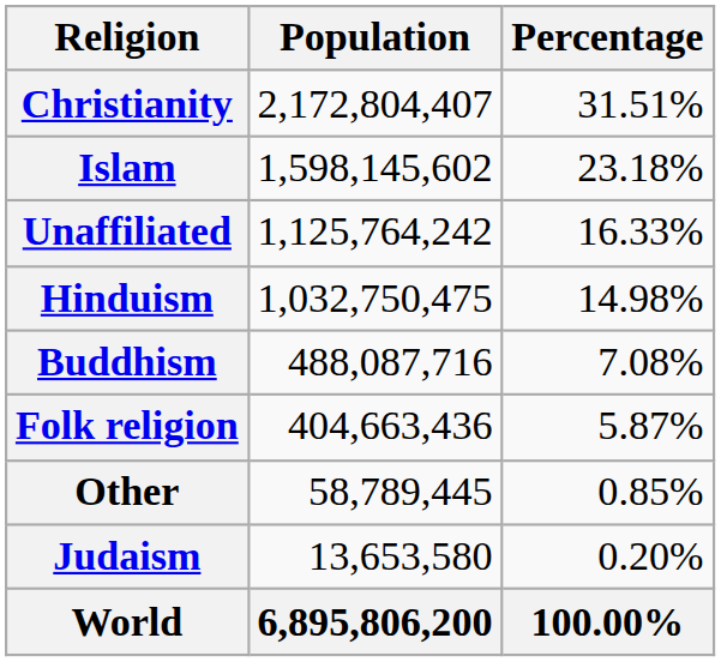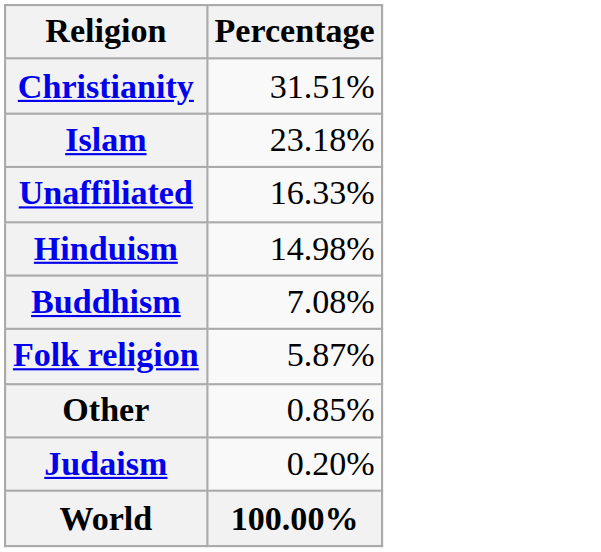- column: Population | 2,172,804,407 | 1,598,145,602 | 1,125,764,242 | 1,032,750,475 | 488,087,716 | 404,663,436 | 58,789,445 | 13,653,580 | 6,895,806,200
